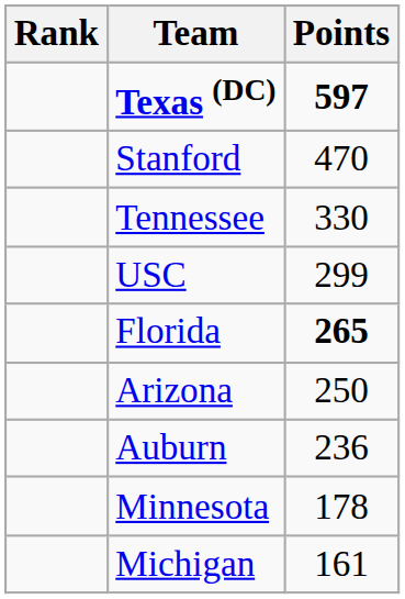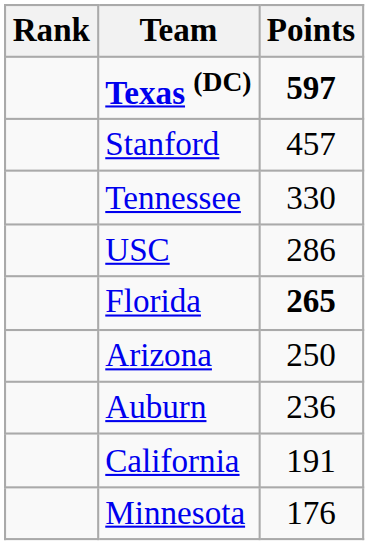Stanford | Points: 470 -> 457
USC | Points: 299 -> 286
+ row: California | 191
Minnesota | Points: 178 -> 176
- row: Michigan | 161
